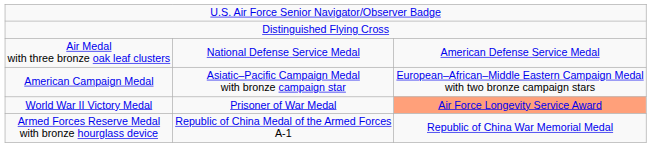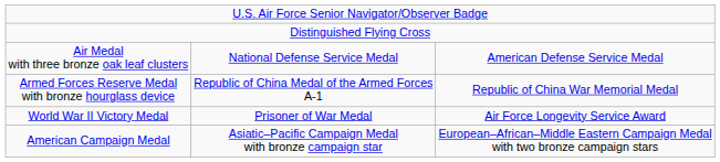rows swapped: American Campaign Medal <-> Armed Forces Reserve Medal with bronze hourglass device
World War II Victory Medal | column 3: lightsalmon background -> no background
